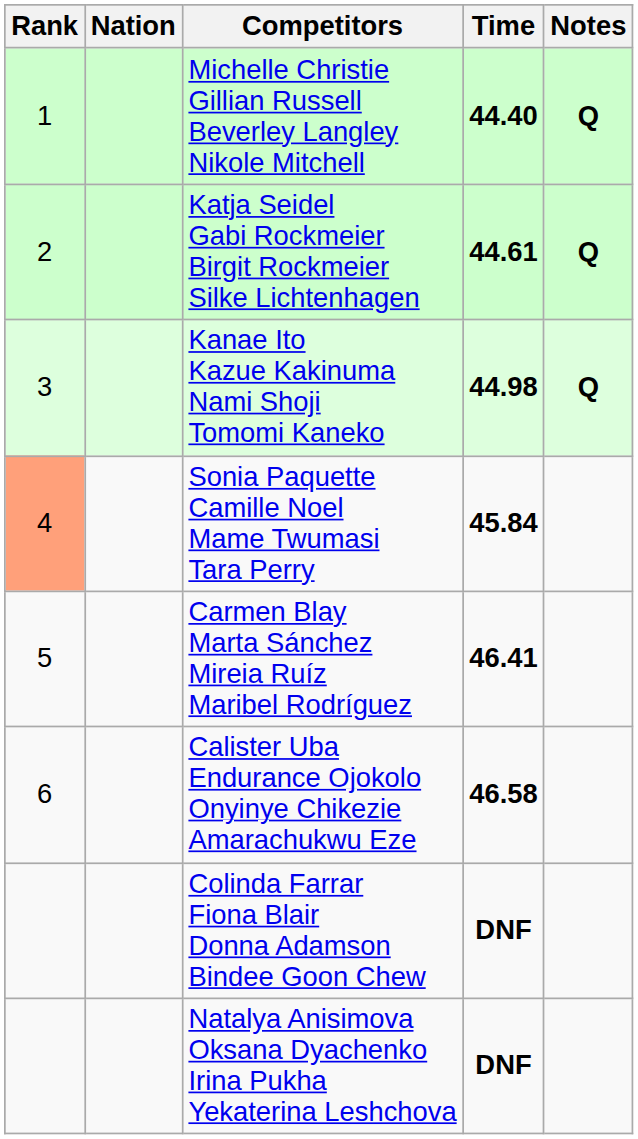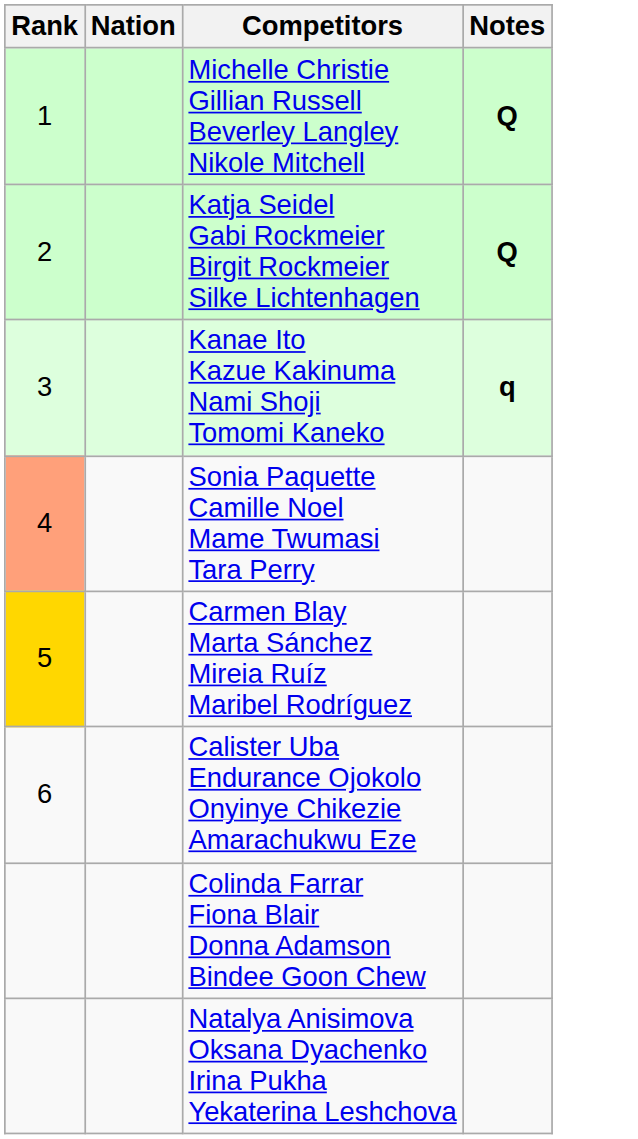- column: Time | 44.40 | 44.61 | 44.98 | 45.84 | 46.41 | 46.58 | DNF | DNF
Kanae Ito Kazue Kakinuma Nami Shoji Tomomi Kaneko | Notes: Q -> q
Carmen Blay Marta Sánchez Mireia Ruíz Maribel Rodríguez | Rank: no background -> gold background
